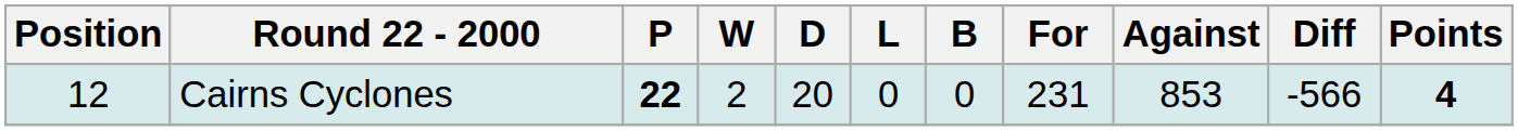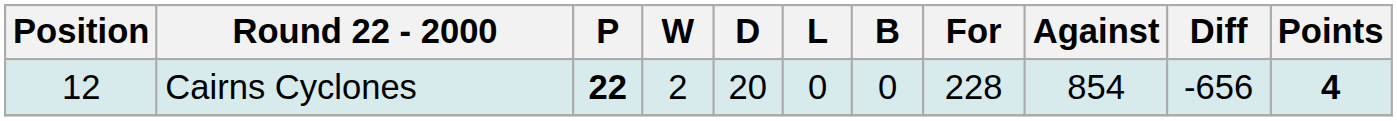Cairns Cyclones | For: 231 -> 228
Cairns Cyclones | Against: 853 -> 854
Cairns Cyclones | Diff: -566 -> -656
